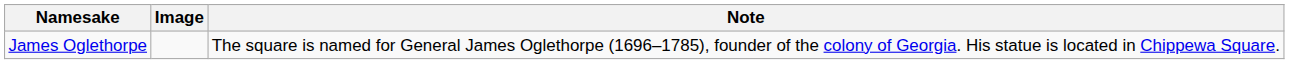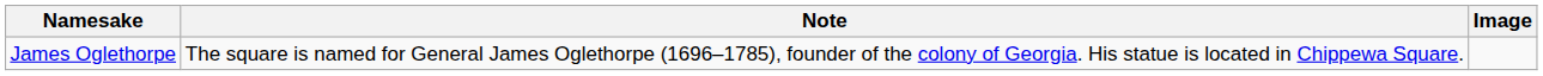columns swapped: Image <-> Note
